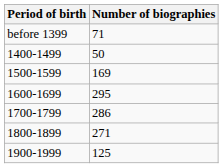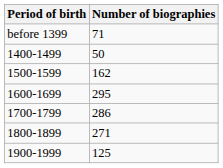1500-1599 | Number of biographies: 169 -> 162
